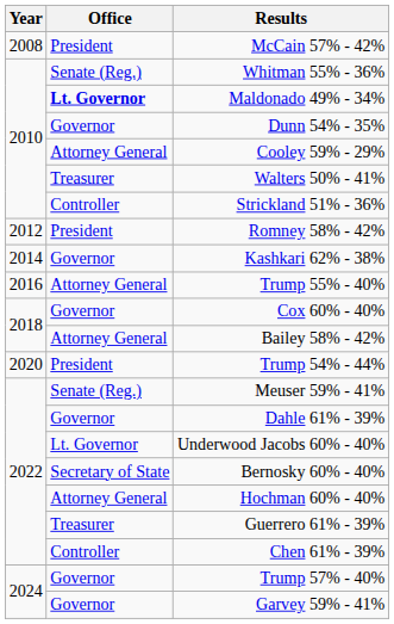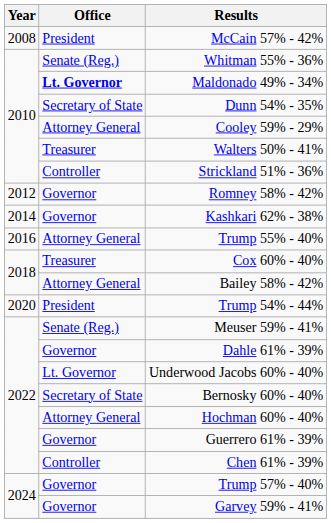Dunn 54% - 35% | Office: Governor -> Secretary of State
Romney 58% - 42% | Office: President -> Governor
Cox 60% - 40% | Office: Governor -> Treasurer
Guerrero 61% - 39% | Office: Treasurer -> Governor
